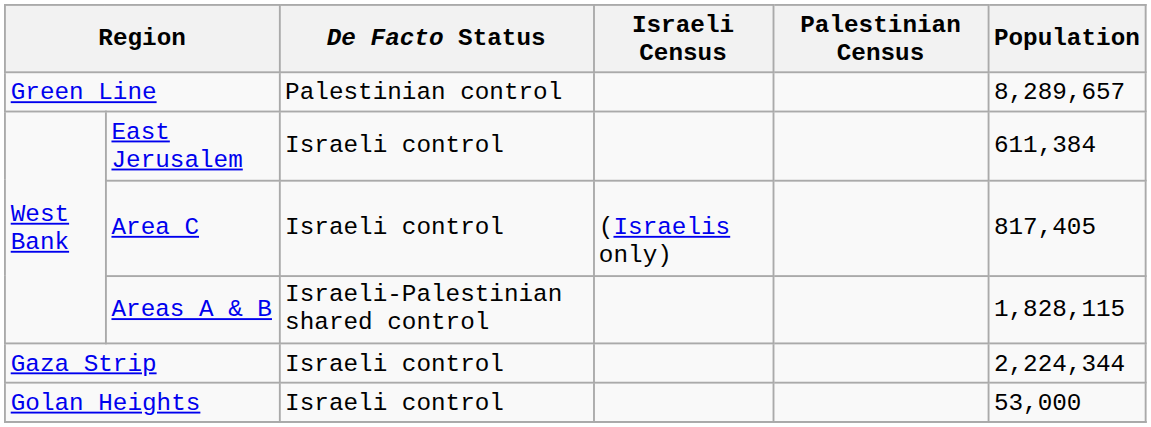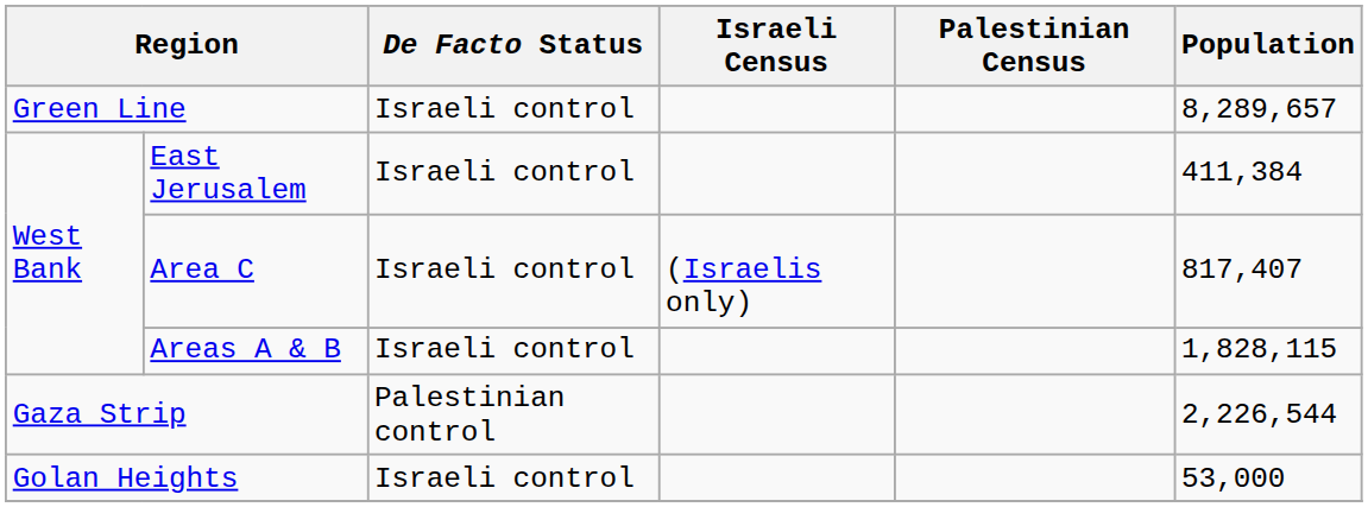Green Line | De Facto Status: Palestinian control -> Israeli control
East Jerusalem | Population: 611,384 -> 411,384
Area C | Population: 817,405 -> 817,407
Areas A & B | De Facto Status: Israeli-Palestinian shared control -> Israeli control
Gaza Strip | De Facto Status: Israeli control -> Palestinian control
Gaza Strip | Population: 2,224,344 -> 2,226,544
